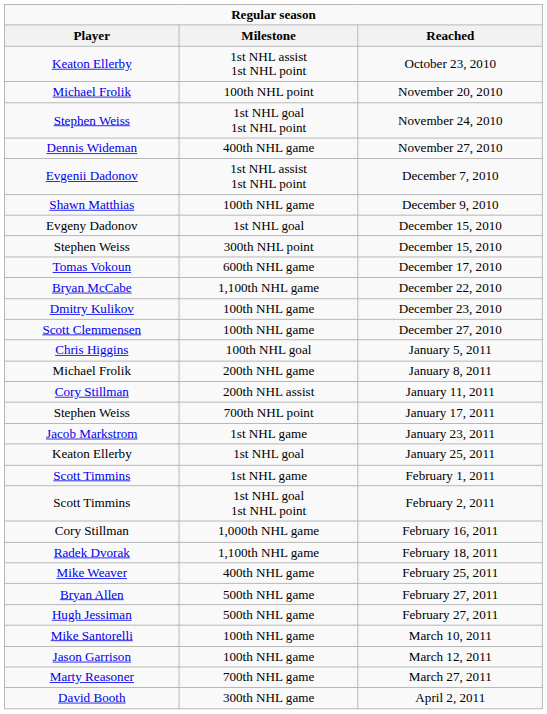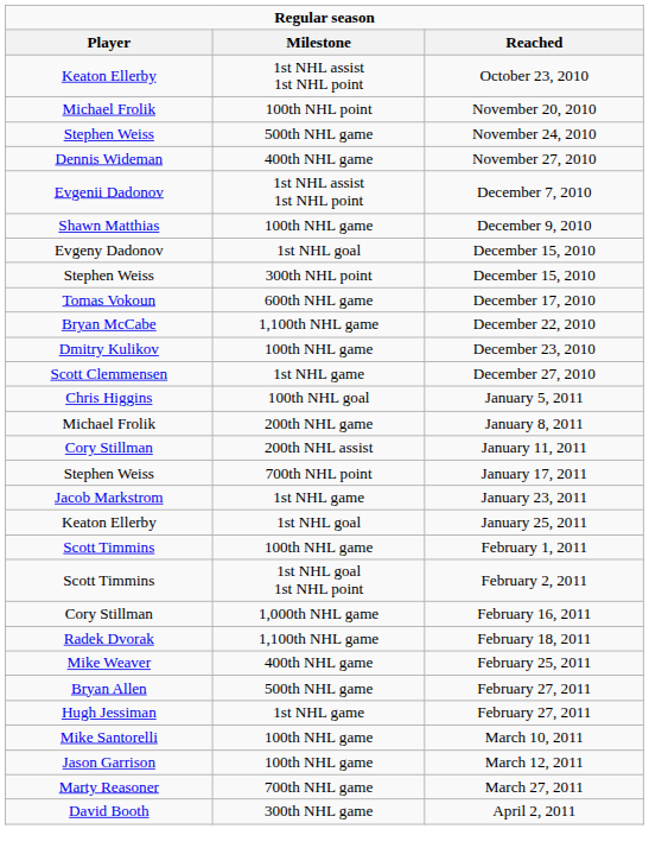November 24, 2010 | Milestone: 1st NHL goal 1st NHL point -> 500th NHL game
December 27, 2010 | Milestone: 100th NHL game -> 1st NHL game
February 1, 2011 | Milestone: 1st NHL game -> 100th NHL game
Hugh Jessiman / February 27, 2011 | Milestone: 500th NHL game -> 1st NHL game
